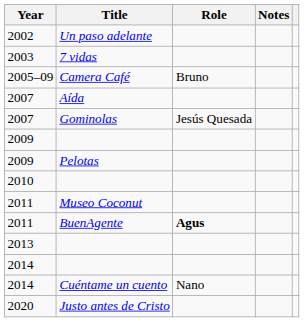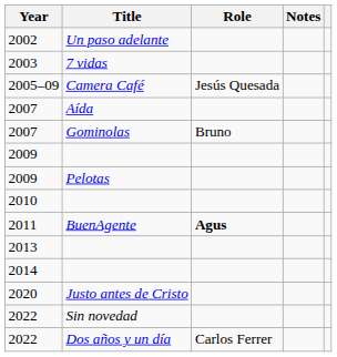Camera Café | Role: Bruno -> Jesús Quesada
Gominolas | Role: Jesús Quesada -> Bruno
- row: 2011 | Museo Coconut
- row: 2014 | Cuéntame un cuento | Nano
+ row: 2022 | Sin novedad
+ row: 2022 | Dos años y un día | Carlos Ferrer
